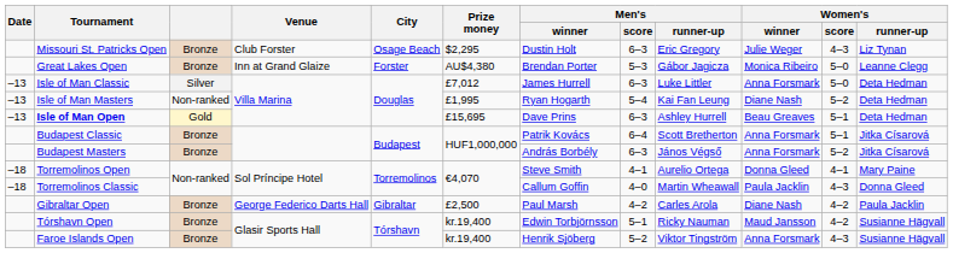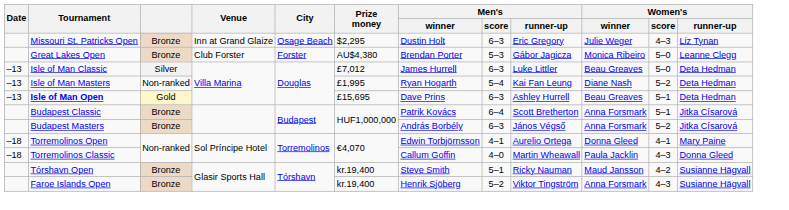Missouri St. Patricks Open | Venue: Club Forster -> Inn at Grand Glaize
Great Lakes Open | Venue: Inn at Grand Glaize -> Club Forster
Isle of Man Classic | Women's / winner: Anna Forsmark -> Beau Greaves
Torremolinos Open | Men's / winner: Steve Smith -> Edwin Torbjörnsson
- row: Gibraltar Open | Bronze | George Federico Darts Hall | Gibraltar | £2,500 | Paul Marsh | 4–2 | Carles Arola | Diane Nash | 4–2 | Paula Jacklin
Tórshavn Open | Men's / winner: Edwin Torbjörnsson -> Steve Smith
